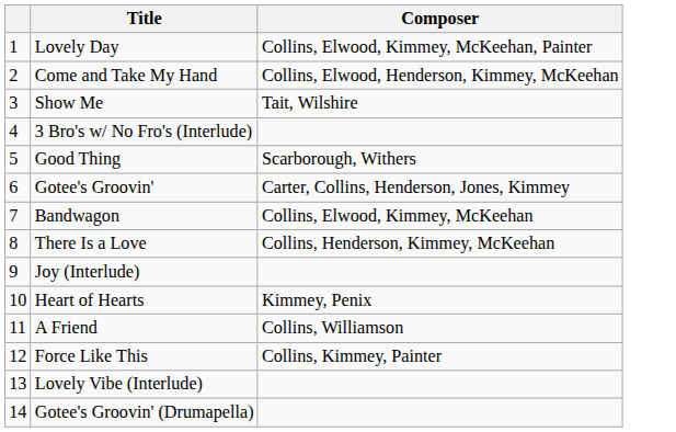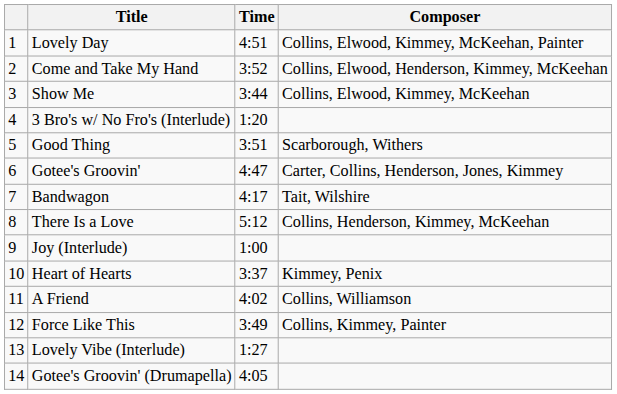+ column: Time | 4:51 | 3:52 | 3:44 | 1:20 | 3:51 | 4:47 | 4:17 | 5:12 | 1:00 | 3:37 | 4:02 | 3:49 | 1:27 | 4:05
Show Me | Composer: Tait, Wilshire -> Collins, Elwood, Kimmey, McKeehan
Bandwagon | Composer: Collins, Elwood, Kimmey, McKeehan -> Tait, Wilshire
